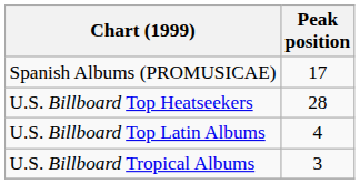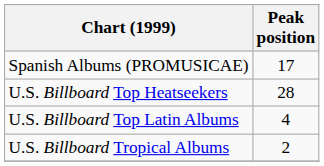U.S. Billboard Tropical Albums | Peak position: 3 -> 2
